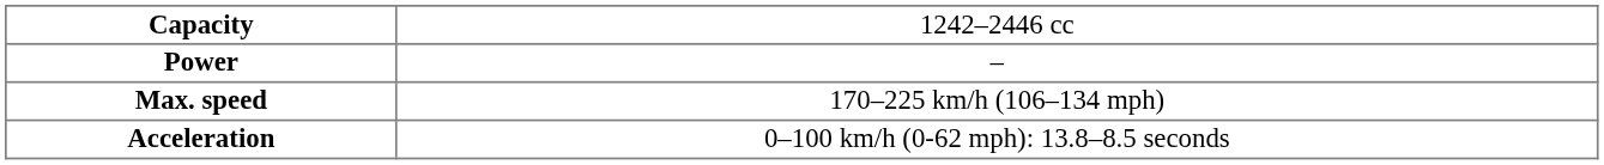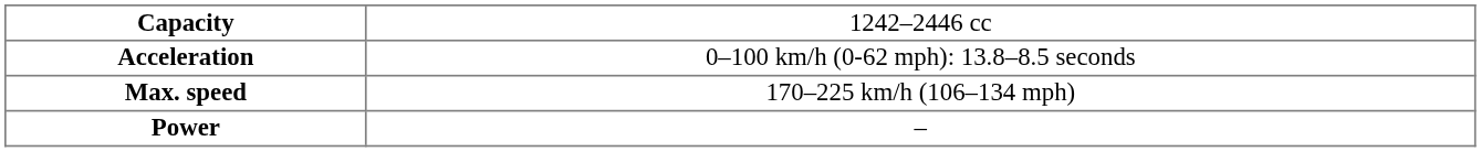rows swapped: Power <-> Acceleration
